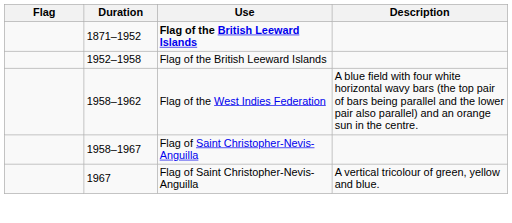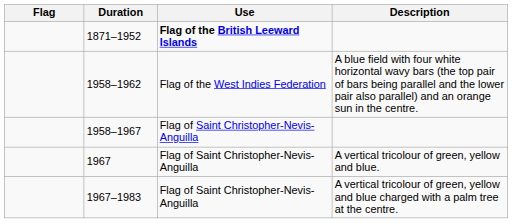- row: 1952–1958 | Flag of the British Leeward Islands
+ row: 1967–1983 | Flag of Saint Christopher-Nevis-Anguilla | A vertical tricolour of green, yellow and blue charged with a palm tree at the centre.
